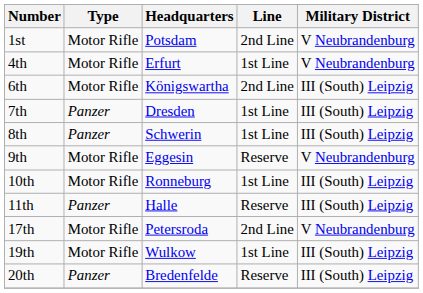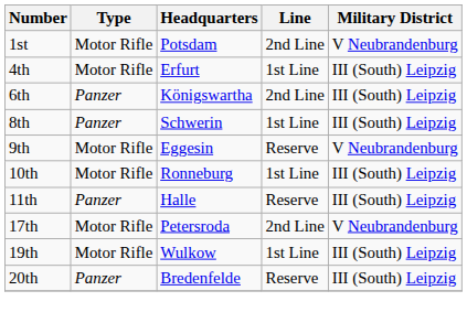4th | Military District: V Neubrandenburg -> III (South) Leipzig
6th | Type: Motor Rifle -> Panzer
- row: 7th | Panzer | Dresden | 1st Line | III (South) Leipzig
